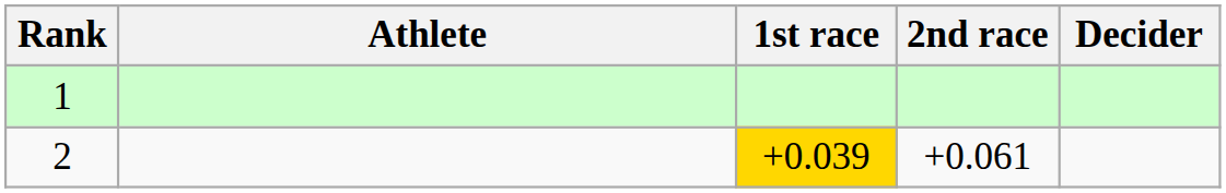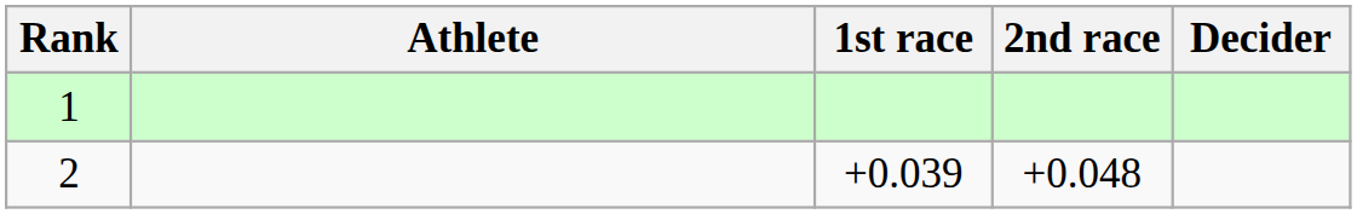2 | 1st race: gold background -> no background
2 | 2nd race: +0.061 -> +0.048
